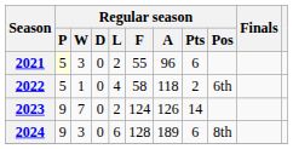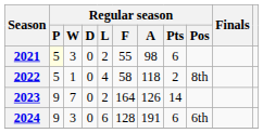2021 | Regular season / A: 96 -> 98
2022 | Regular season / Pos: 6th -> 8th
2023 | Regular season / F: 124 -> 164
2024 | Regular season / A: 189 -> 191
2024 | Regular season / Pos: 8th -> 6th
